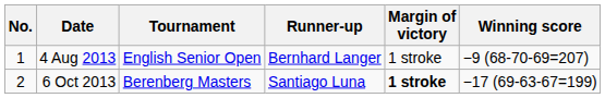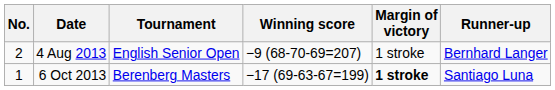columns swapped: Winning score <-> Runner-up
4 Aug 2013 | No.: 1 -> 2
6 Oct 2013 | No.: 2 -> 1
